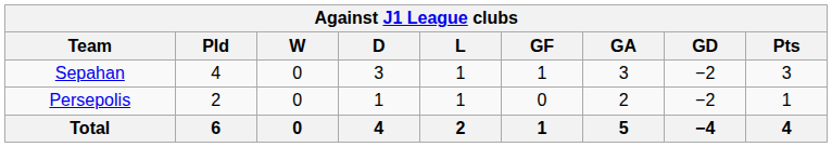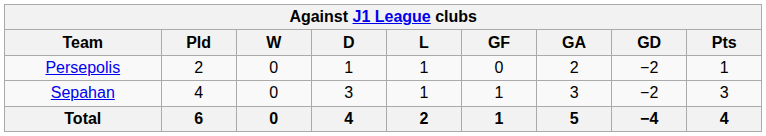rows swapped: Persepolis <-> Sepahan
